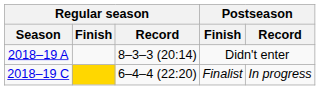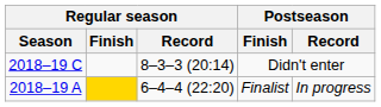Didn't enter | Regular season / Season: 2018–19 A -> 2018–19 C
Finalist | Regular season / Season: 2018–19 C -> 2018–19 A
